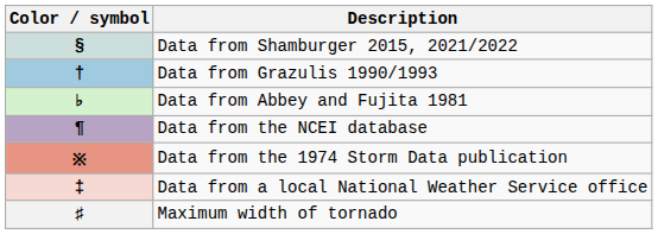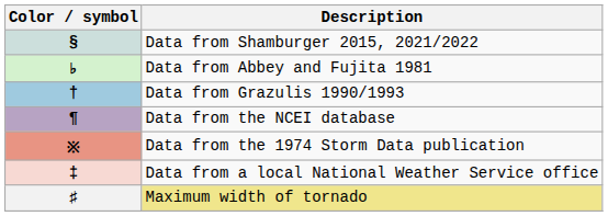rows swapped: † <-> ♭
♯ | Description: no background -> khaki background
